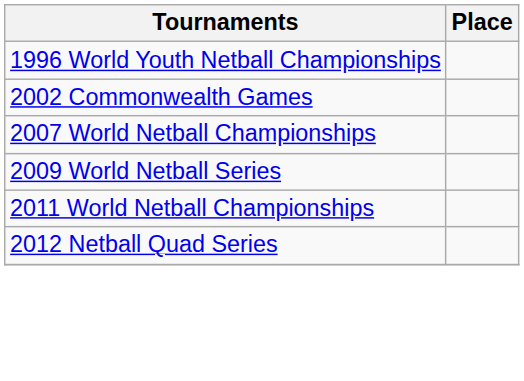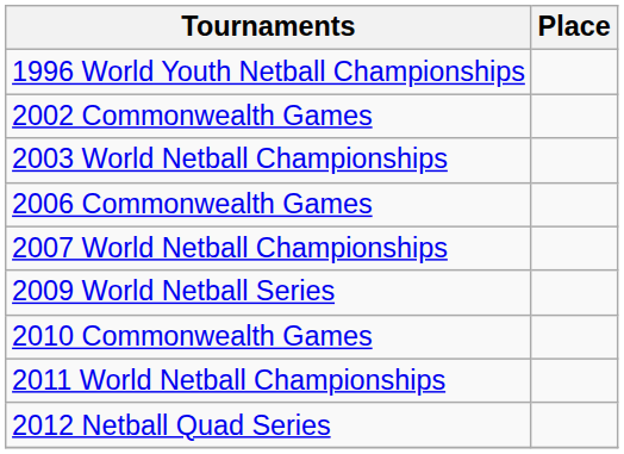+ row: 2003 World Netball Championships
+ row: 2006 Commonwealth Games
+ row: 2010 Commonwealth Games
